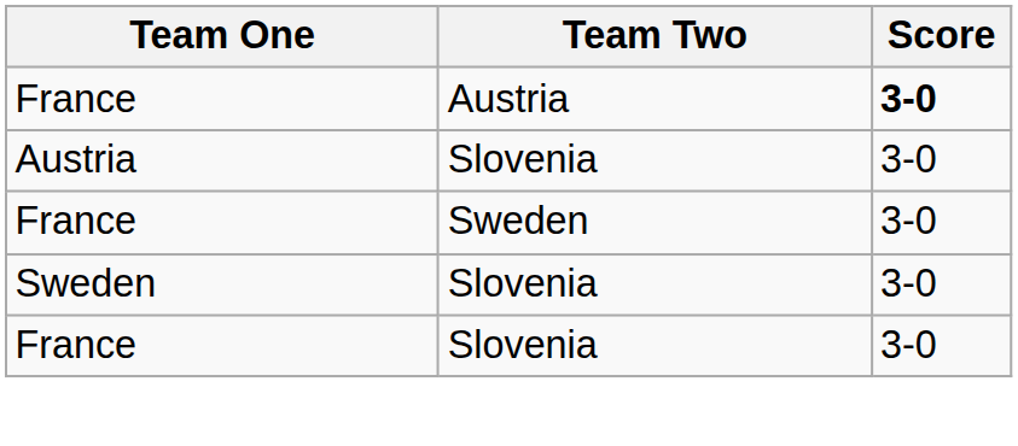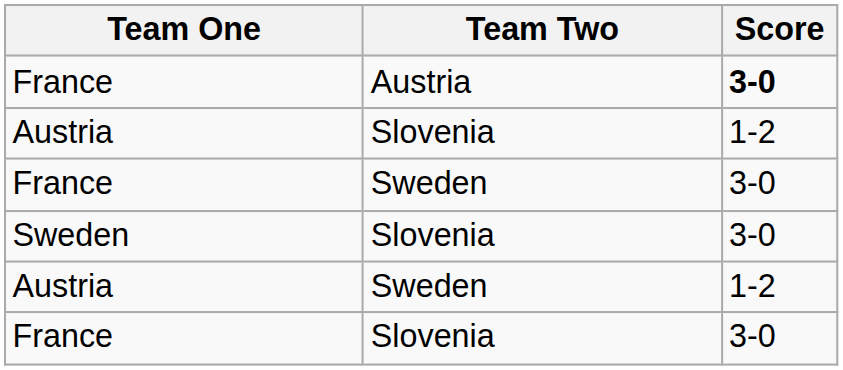Austria / Slovenia | Score: 3-0 -> 1-2
+ row: Austria | Sweden | 1-2
